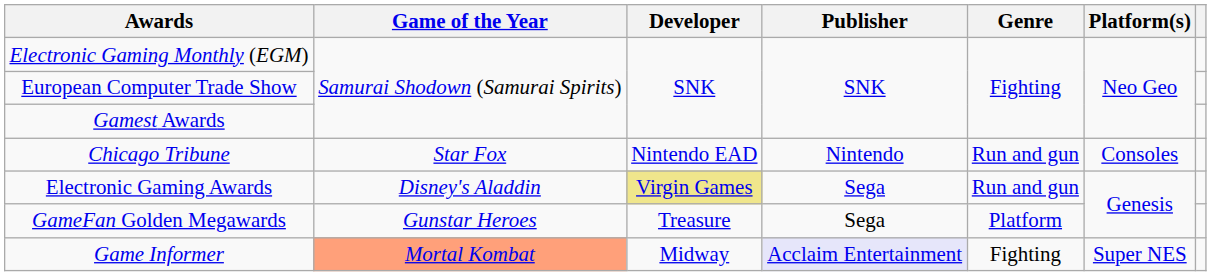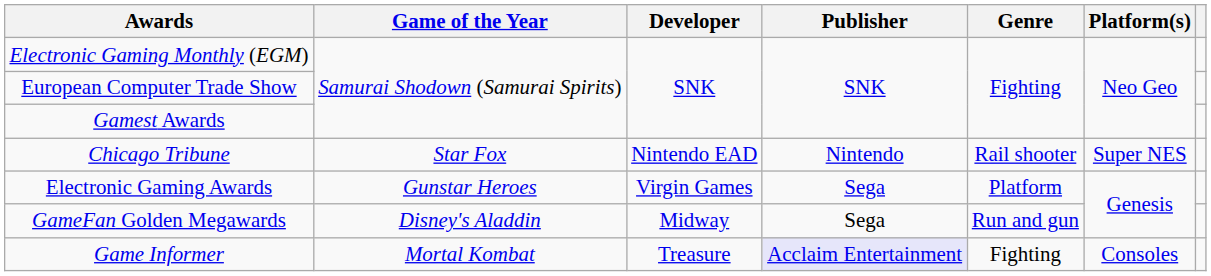Chicago Tribune | Genre: Run and gun -> Rail shooter
Chicago Tribune | Platform(s): Consoles -> Super NES
Electronic Gaming Awards | Game of the Year: Disney's Aladdin -> Gunstar Heroes
Electronic Gaming Awards | Developer: khaki background -> no background
Electronic Gaming Awards | Genre: Run and gun -> Platform
GameFan Golden Megawards | Game of the Year: Gunstar Heroes -> Disney's Aladdin
GameFan Golden Megawards | Developer: Treasure -> Midway
GameFan Golden Megawards | Genre: Platform -> Run and gun
Game Informer | Game of the Year: lightsalmon background -> no background
Game Informer | Developer: Midway -> Treasure
Game Informer | Platform(s): Super NES -> Consoles
